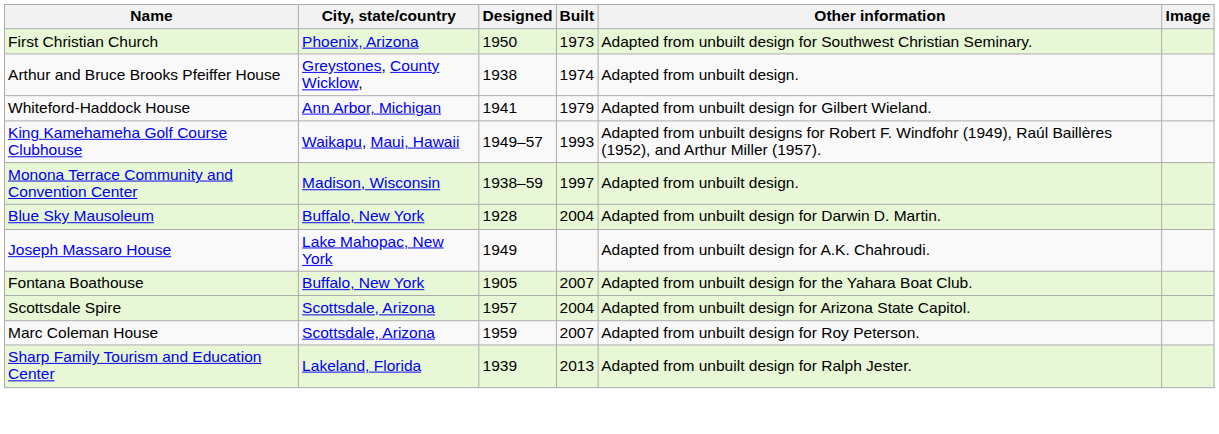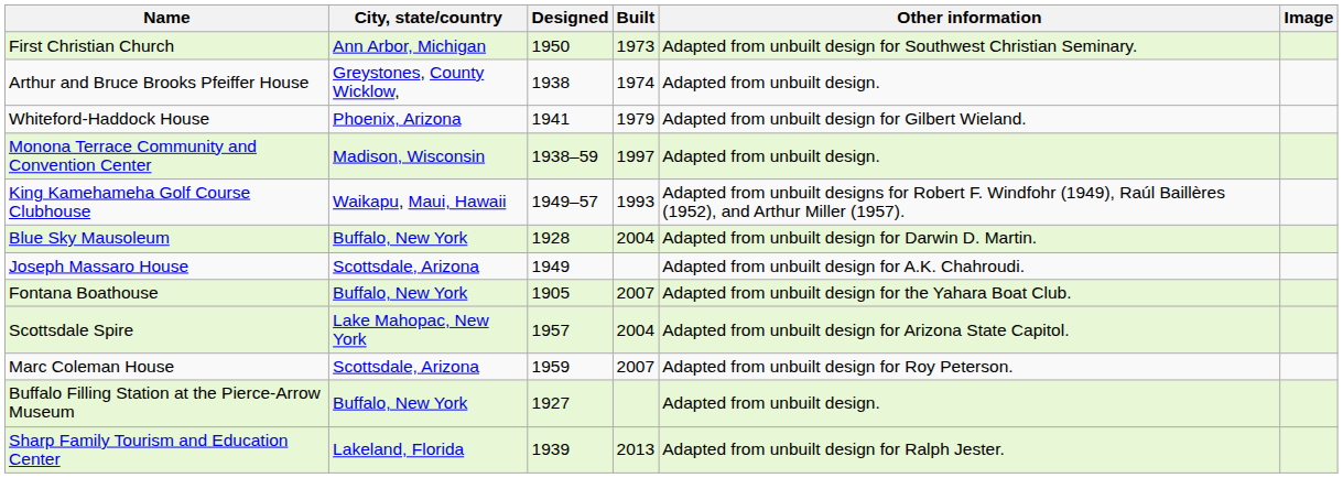First Christian Church | City, state/country: Phoenix, Arizona -> Ann Arbor, Michigan
Whiteford-Haddock House | City, state/country: Ann Arbor, Michigan -> Phoenix, Arizona
rows swapped: King Kamehameha Golf Course Clubhouse <-> Monona Terrace Community and Convention Center
Joseph Massaro House | City, state/country: Lake Mahopac, New York -> Scottsdale, Arizona
Scottsdale Spire | City, state/country: Scottsdale, Arizona -> Lake Mahopac, New York
+ row: Buffalo Filling Station at the Pierce-Arrow Museum | Buffalo, New York | 1927 | Adapted from unbuilt design.
